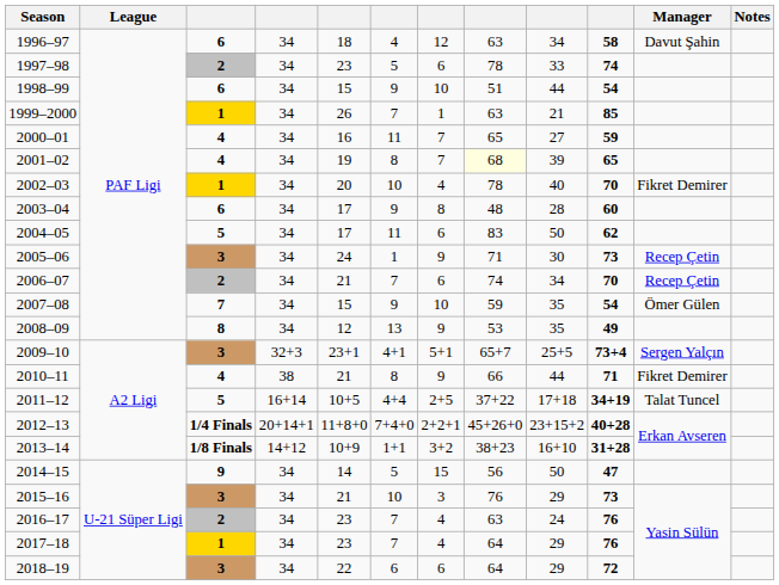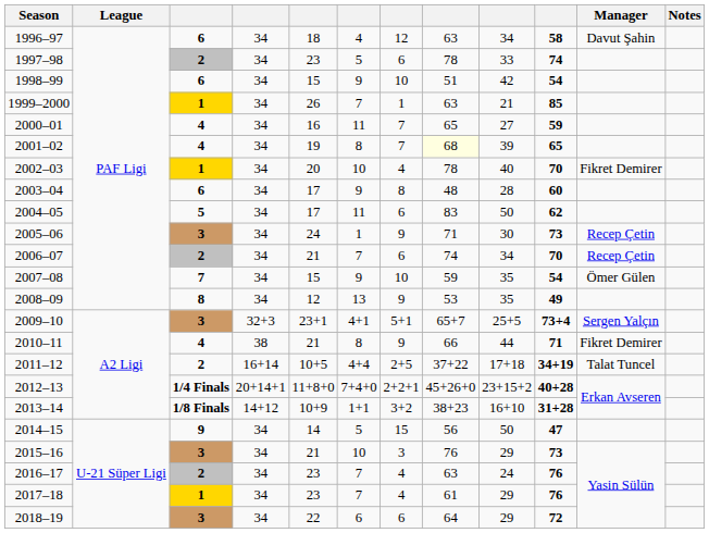1998–99 | column 9: 44 -> 42
2011–12 | column 3: 5 -> 2
2017–18 | column 8: 64 -> 61
